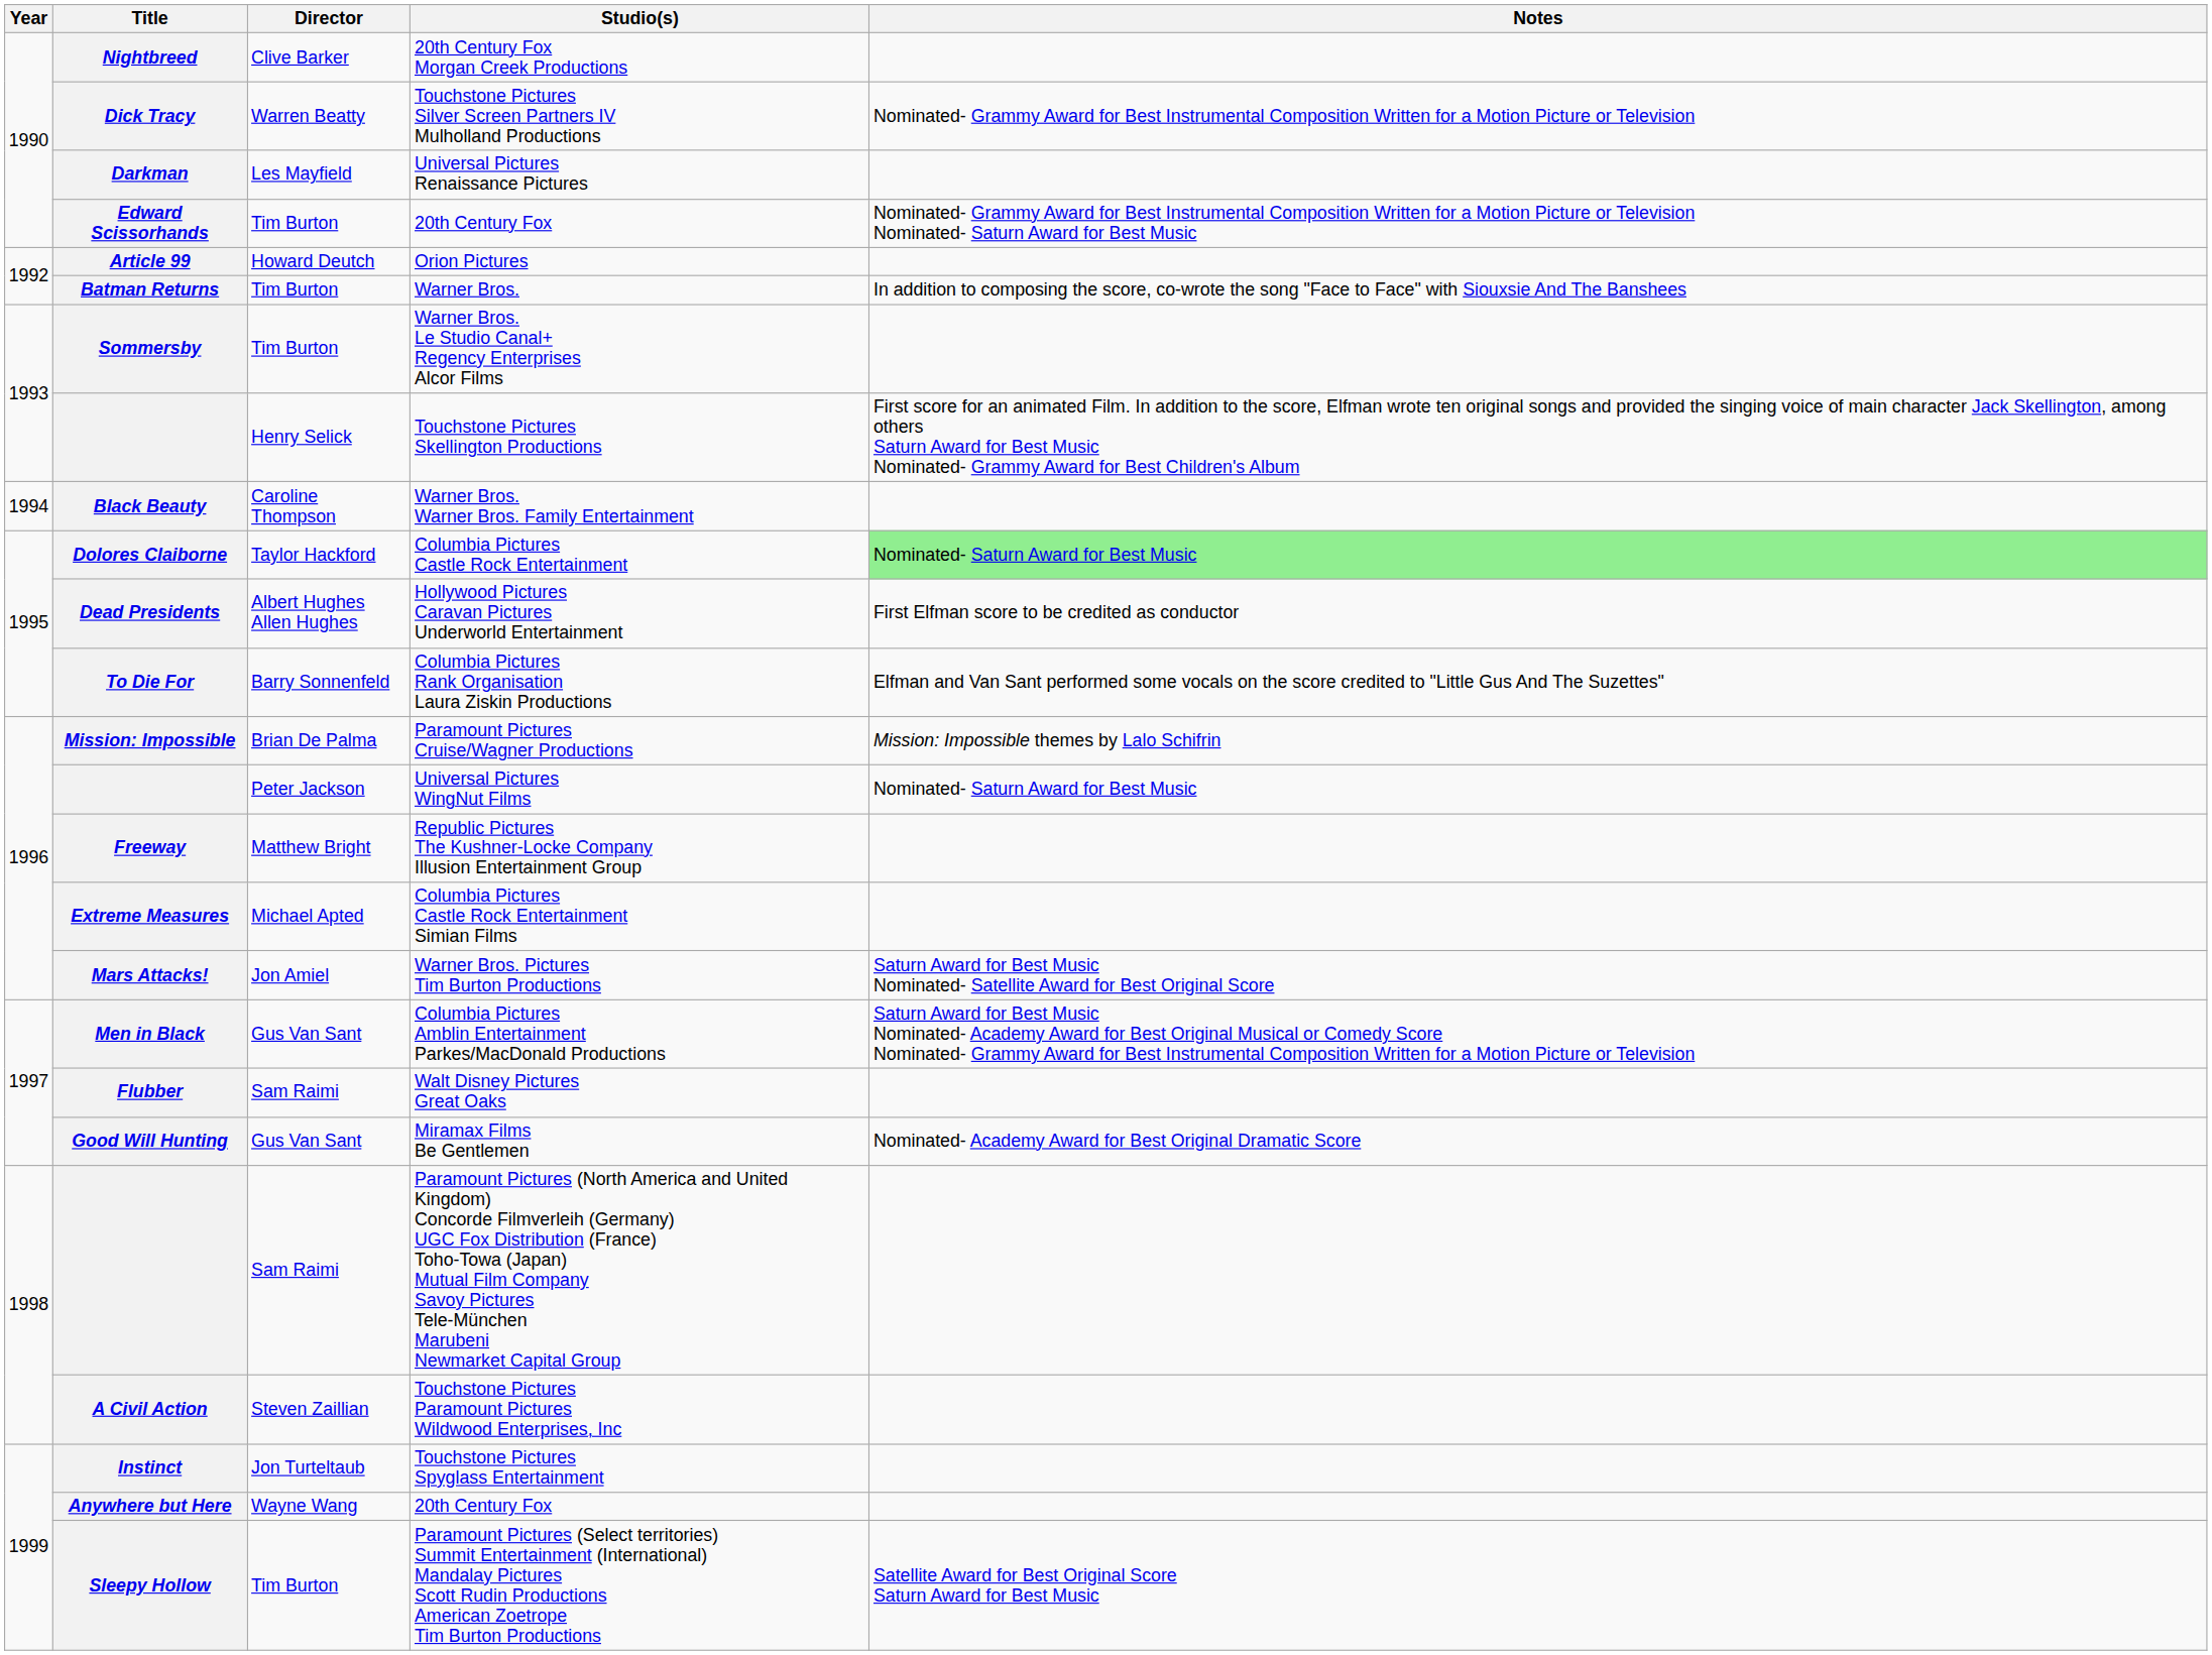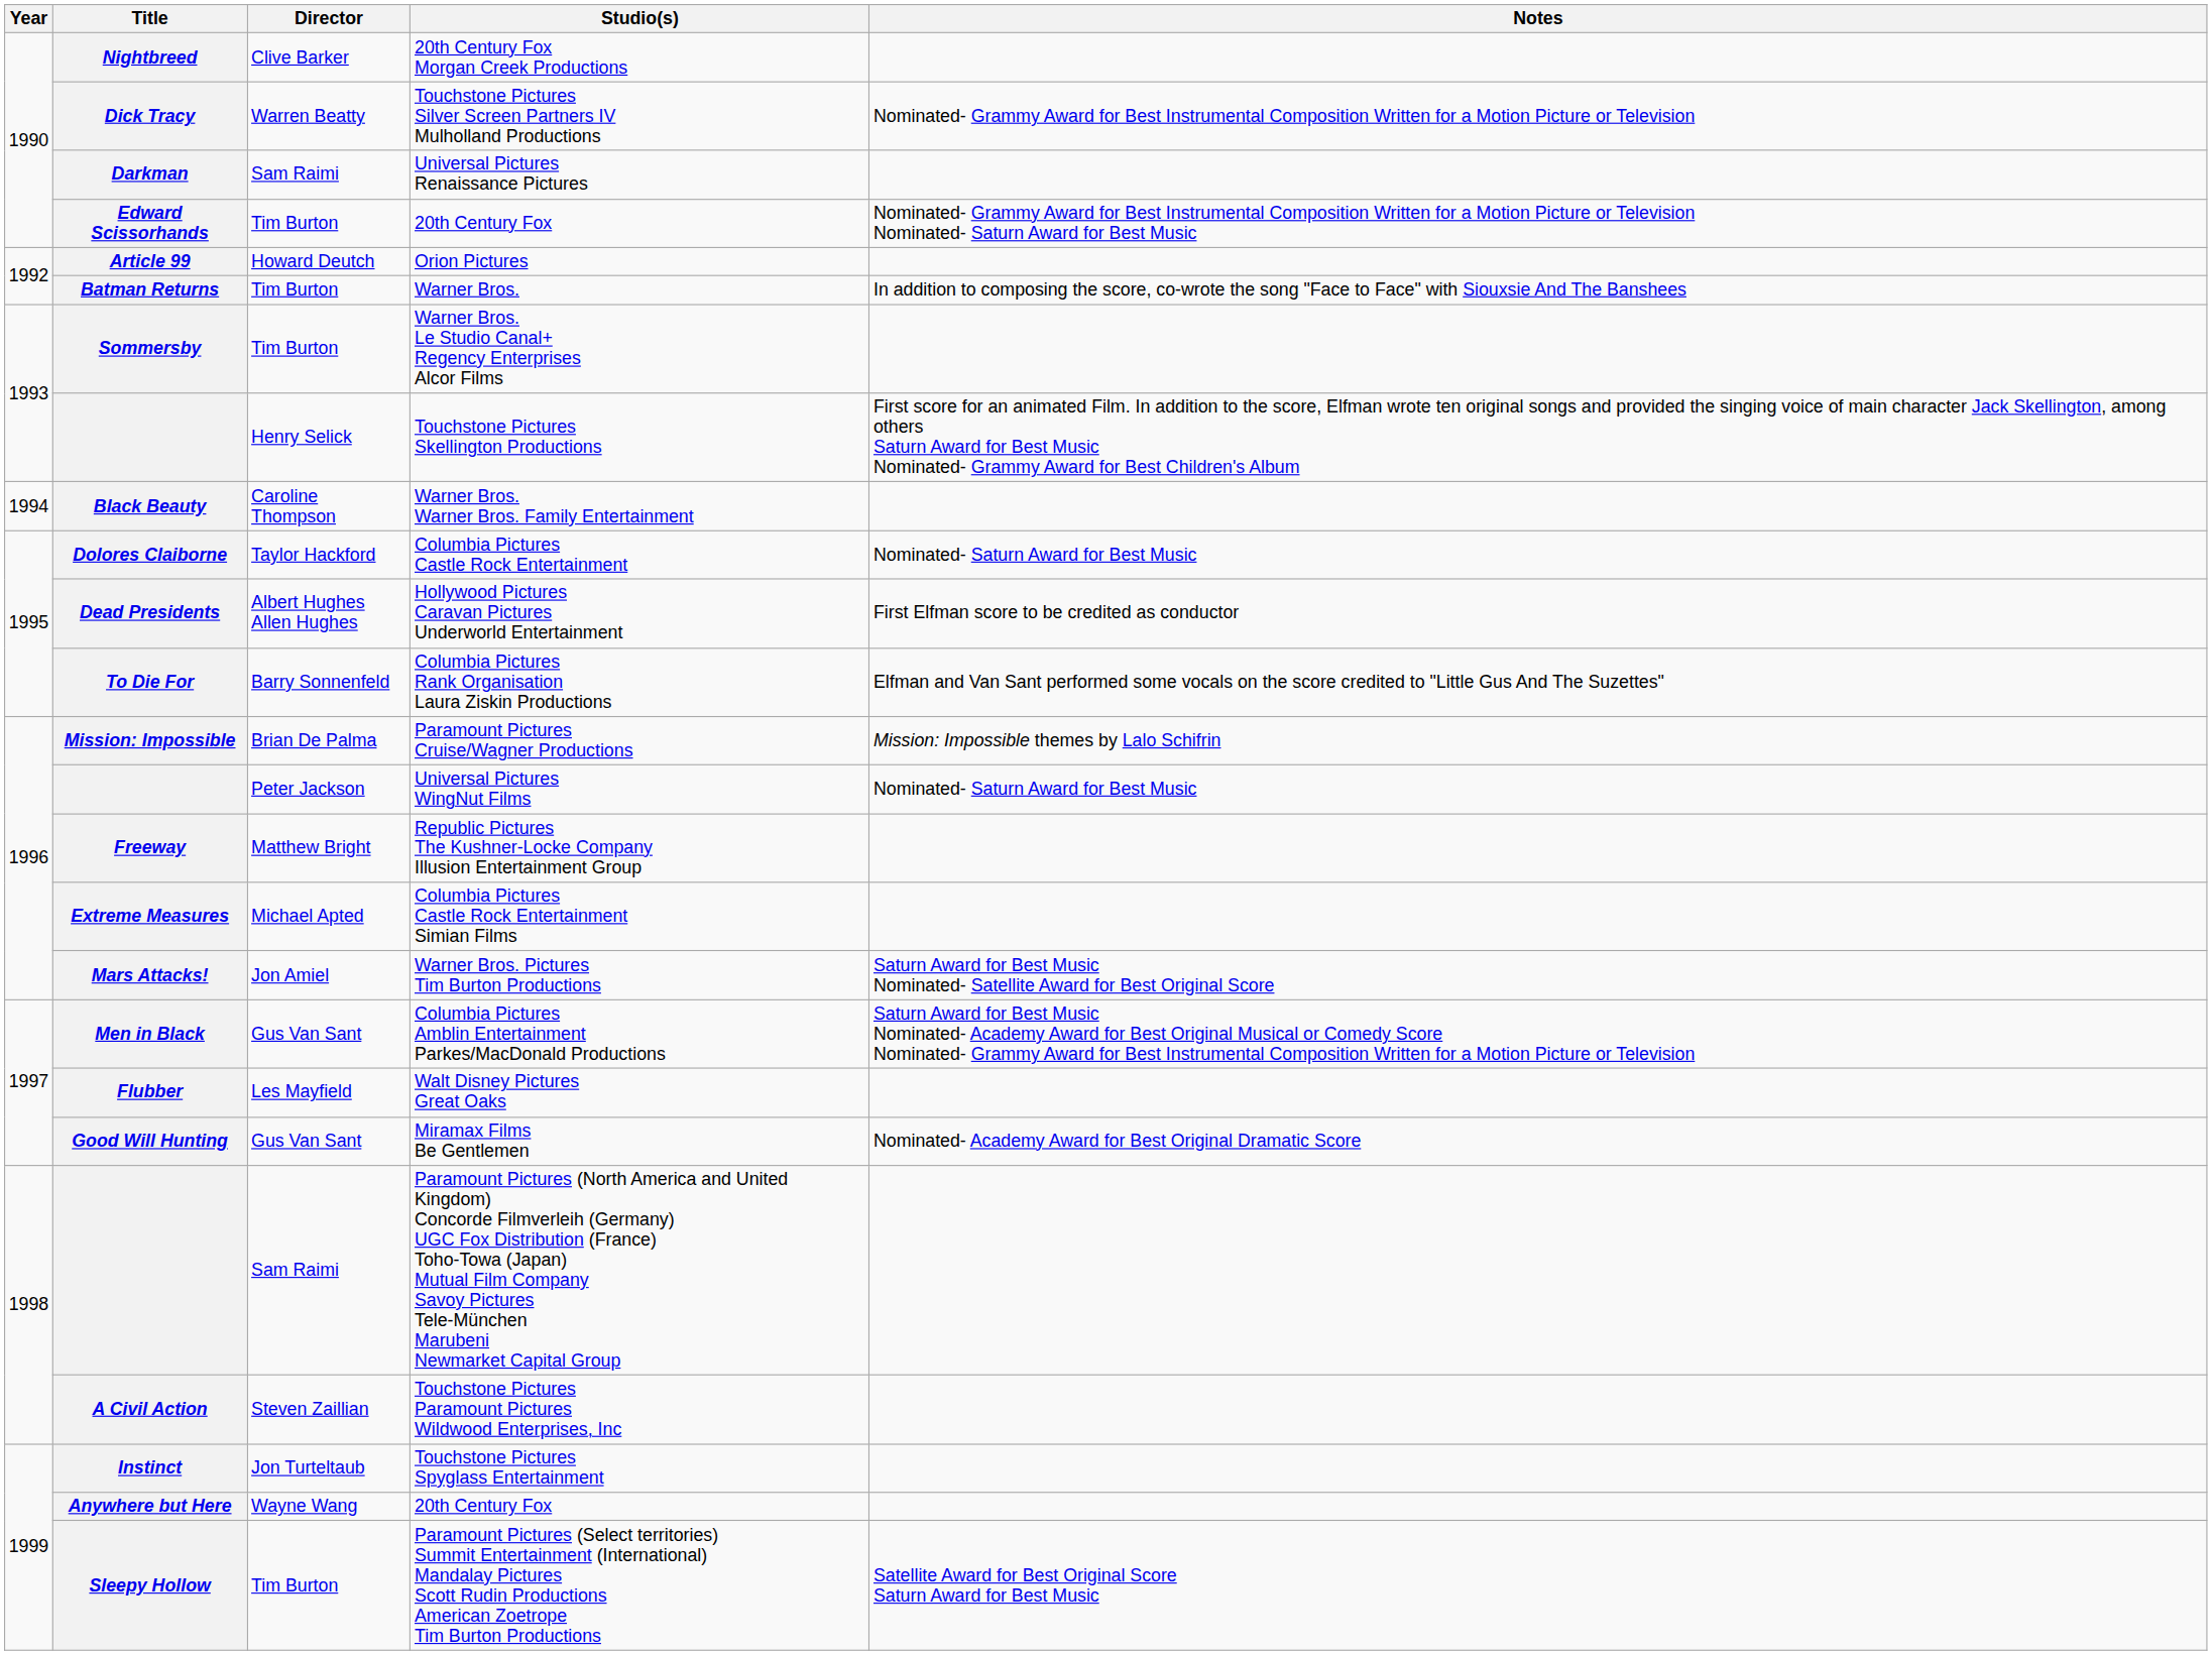Darkman | Director: Les Mayfield -> Sam Raimi
Dolores Claiborne | Notes: lightgreen background -> no background
Flubber | Director: Sam Raimi -> Les Mayfield
